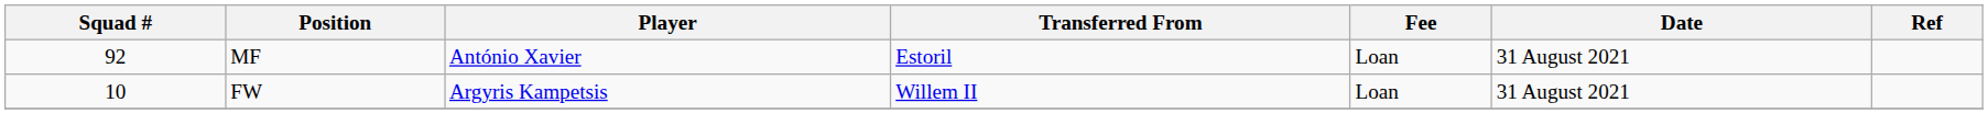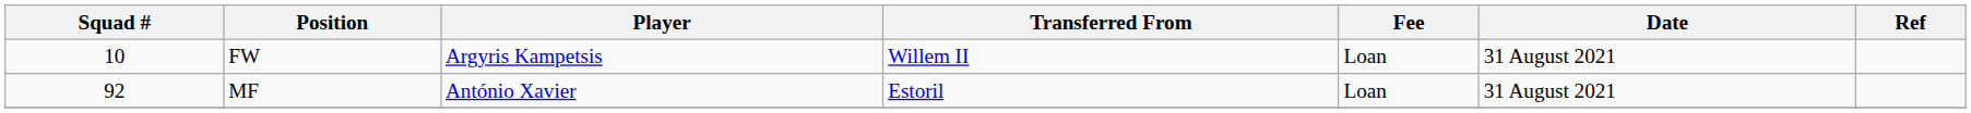rows swapped: MF <-> FW
